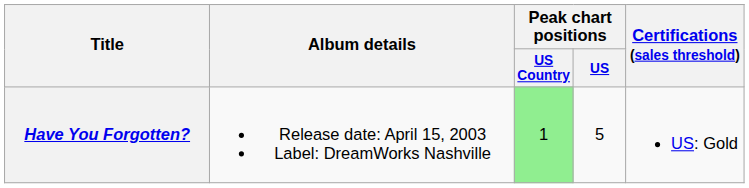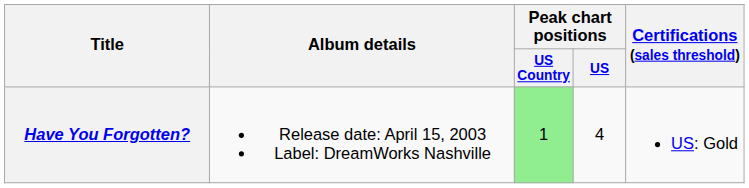Have You Forgotten? | Peak chart positions / US: 5 -> 4
